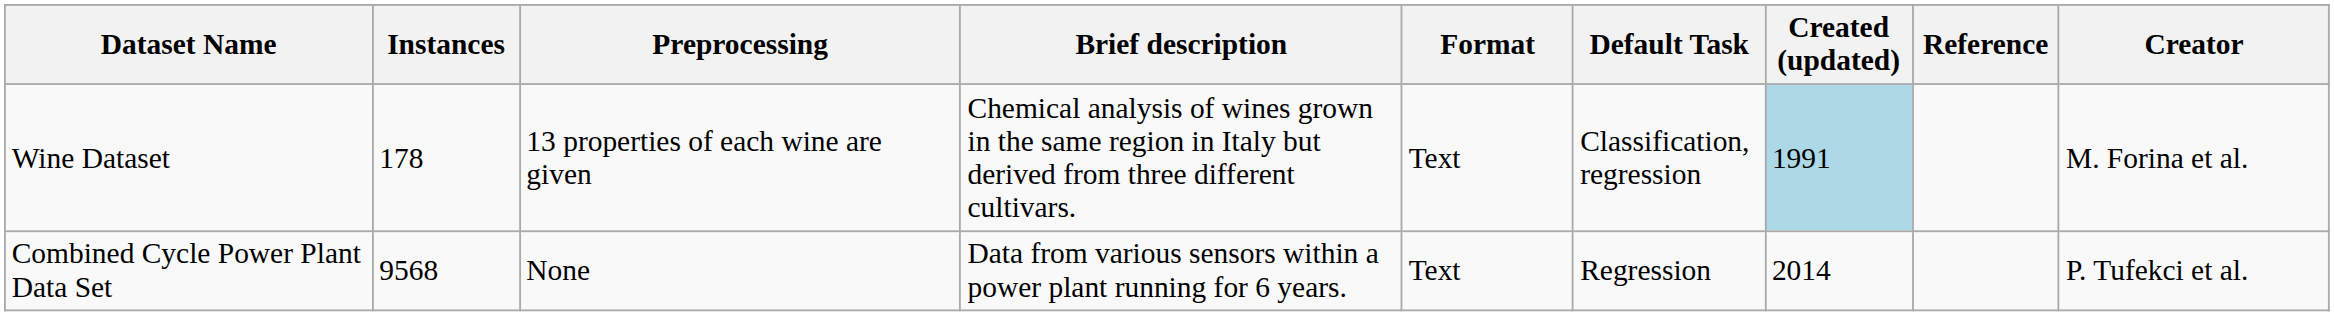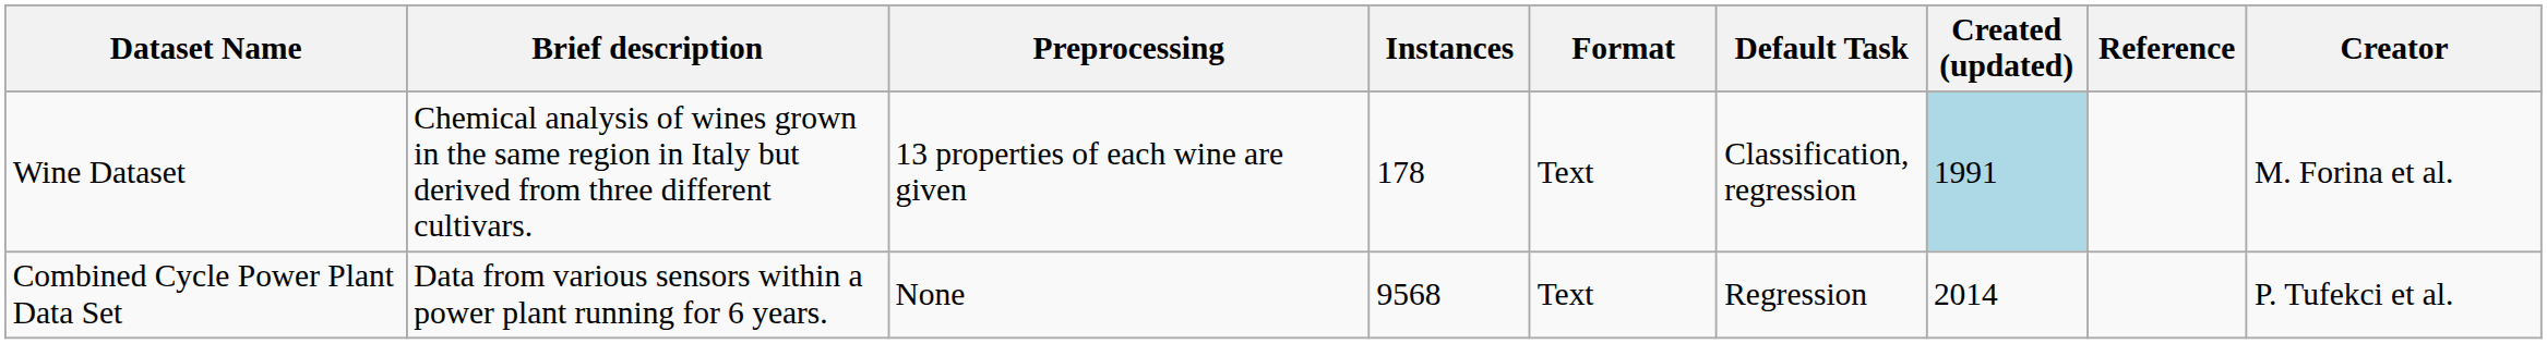columns swapped: Brief description <-> Instances
